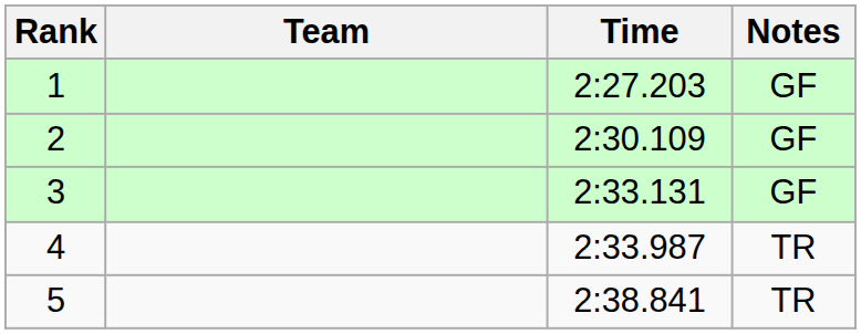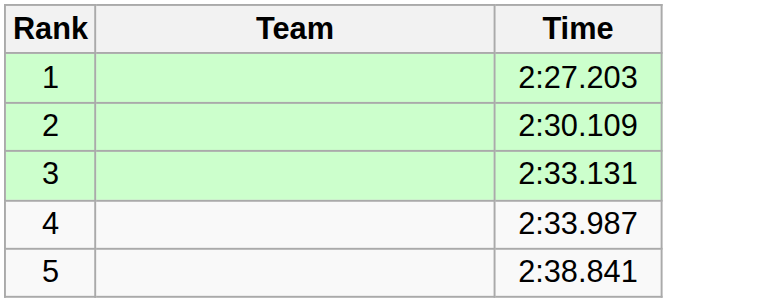- column: Notes | GF | GF | GF | TR | TR
